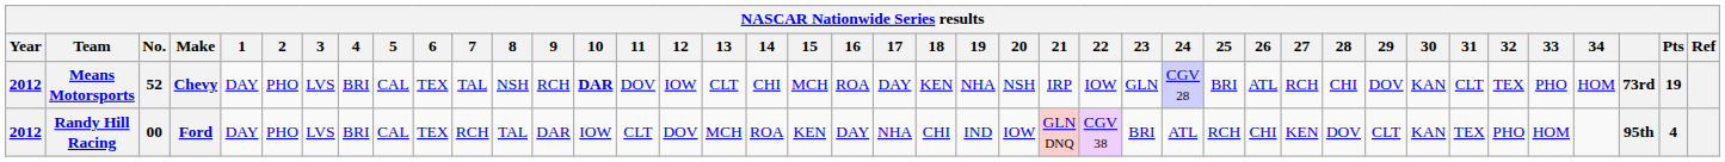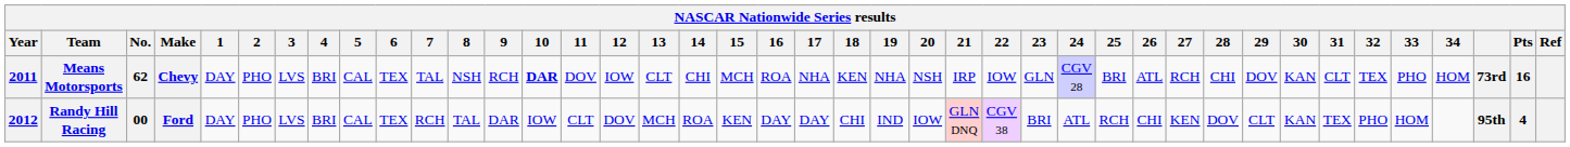Means Motorsports | Year: 2012 -> 2011
Means Motorsports | No.: 52 -> 62
Means Motorsports | 17: DAY -> NHA
Means Motorsports | Pts: 19 -> 16
Randy Hill Racing | 17: NHA -> DAY
